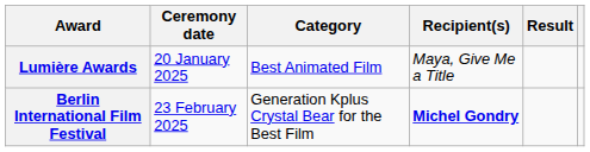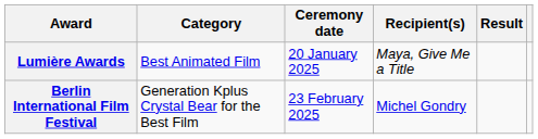columns swapped: Ceremony date <-> Category
Berlin International Film Festival | Recipient(s): bold -> normal
